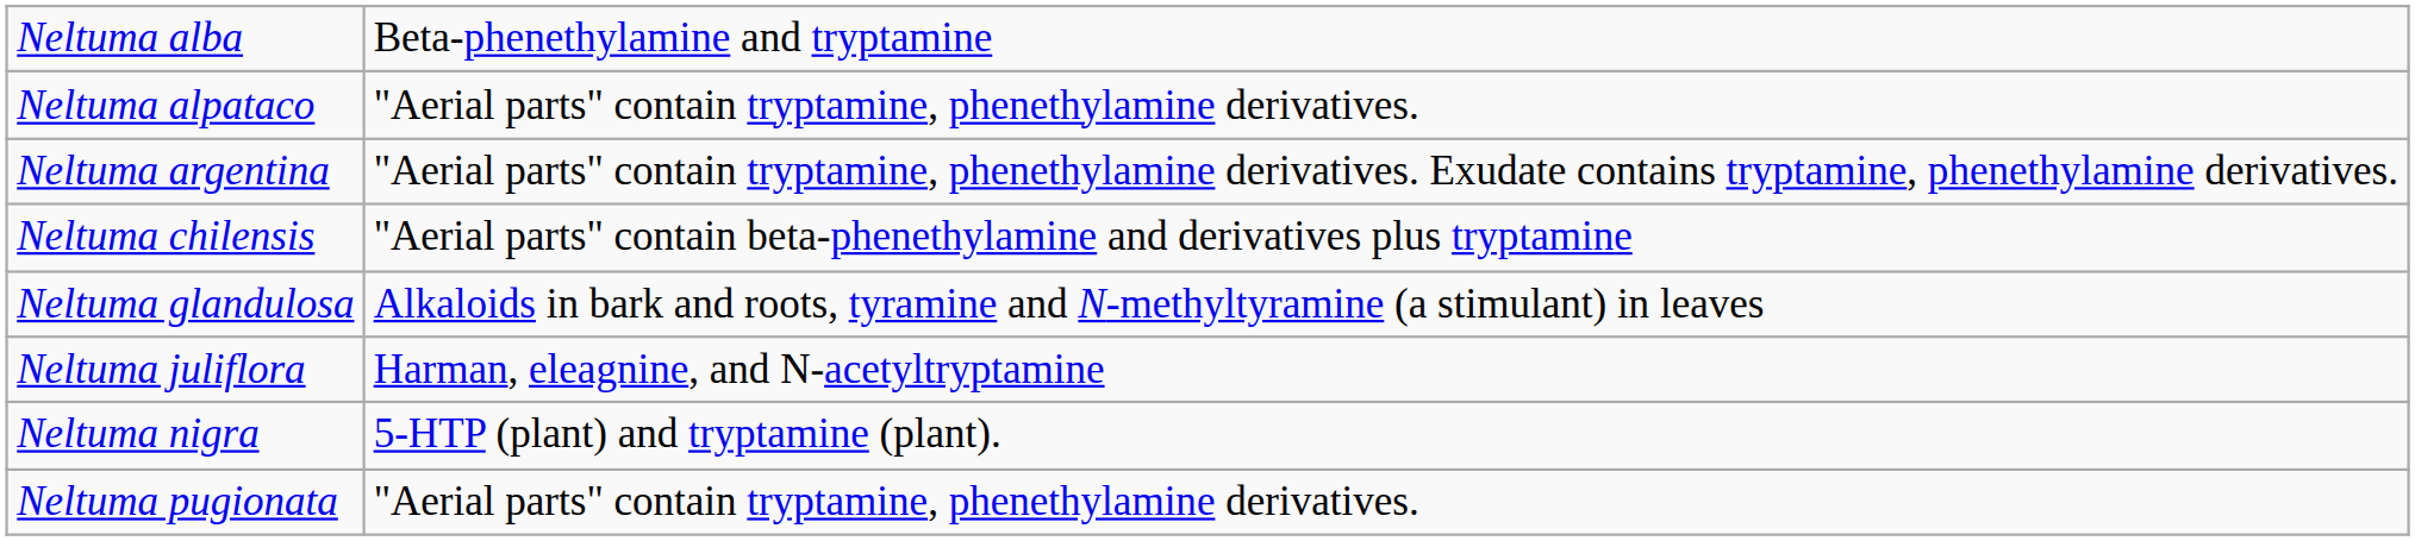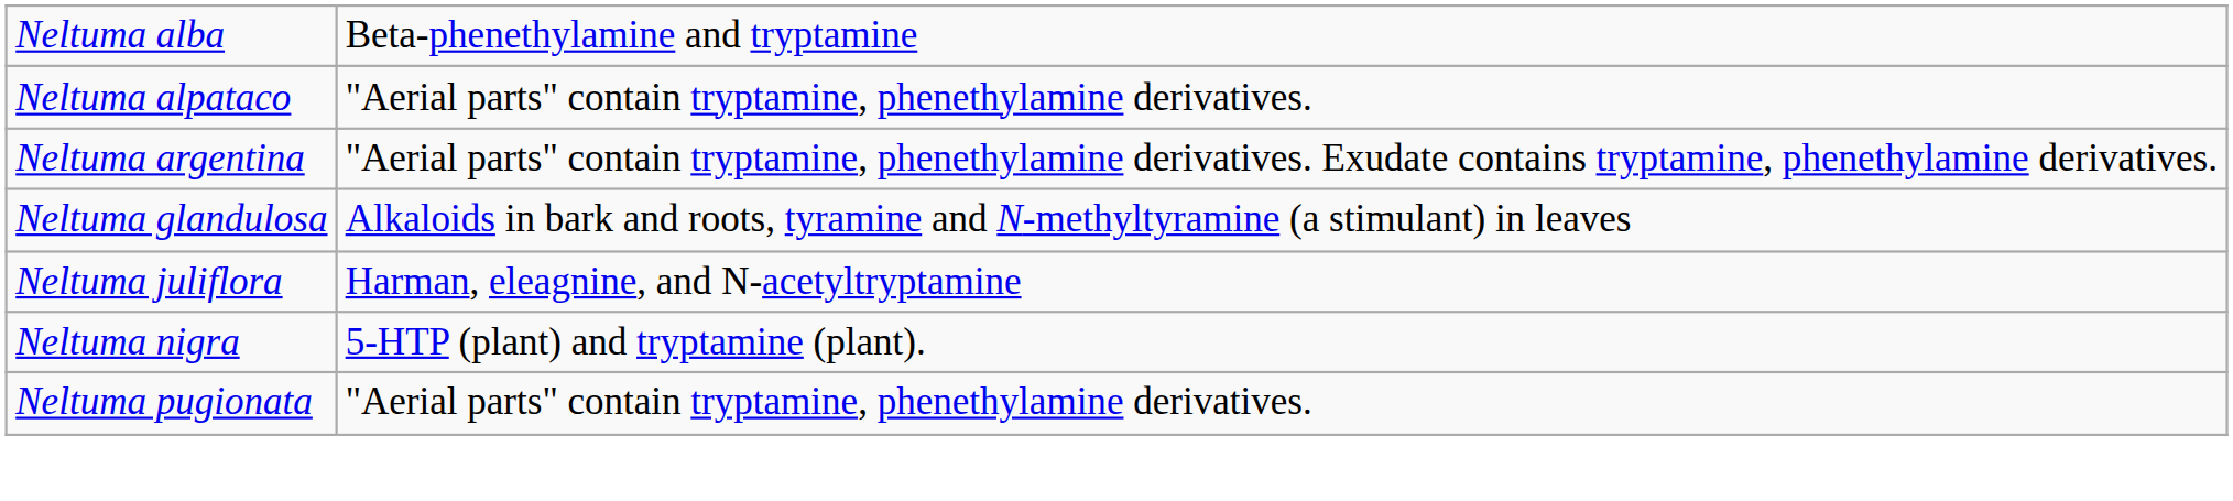- row: Neltuma chilensis | "Aerial parts" contain beta-phenethylamine and derivatives plus tryptamine
